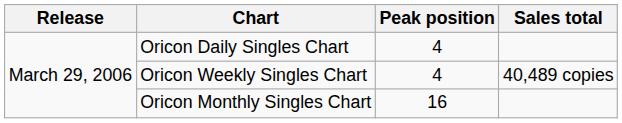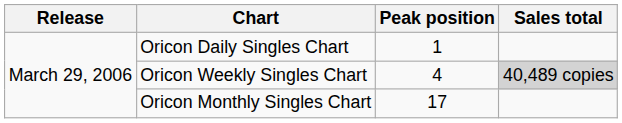Oricon Daily Singles Chart | Peak position: 4 -> 1
Oricon Weekly Singles Chart | Sales total: no background -> lightgrey background
Oricon Monthly Singles Chart | Peak position: 16 -> 17
